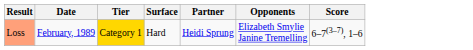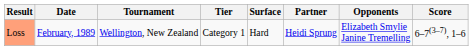+ column: Tournament | Wellington, New Zealand
Loss | Tier: gold background -> no background
